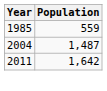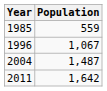+ row: 1996 | 1,067
